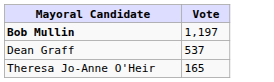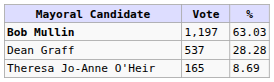+ column: % | 63.03 | 28.28 | 8.69
